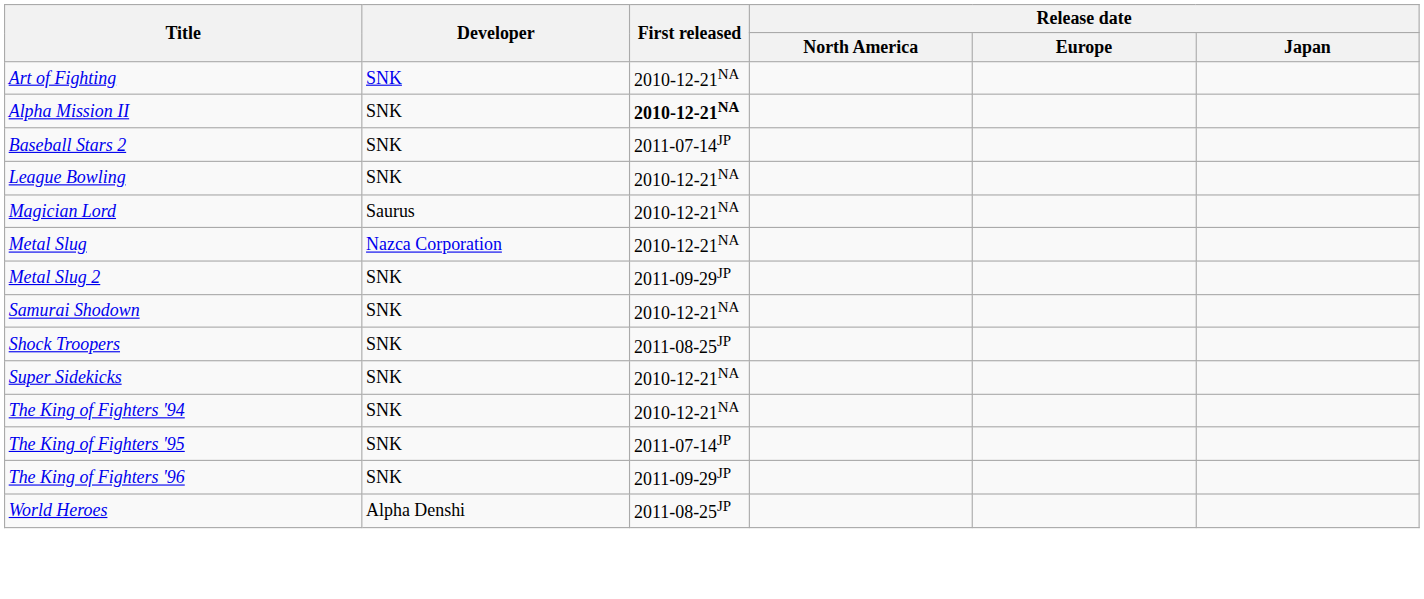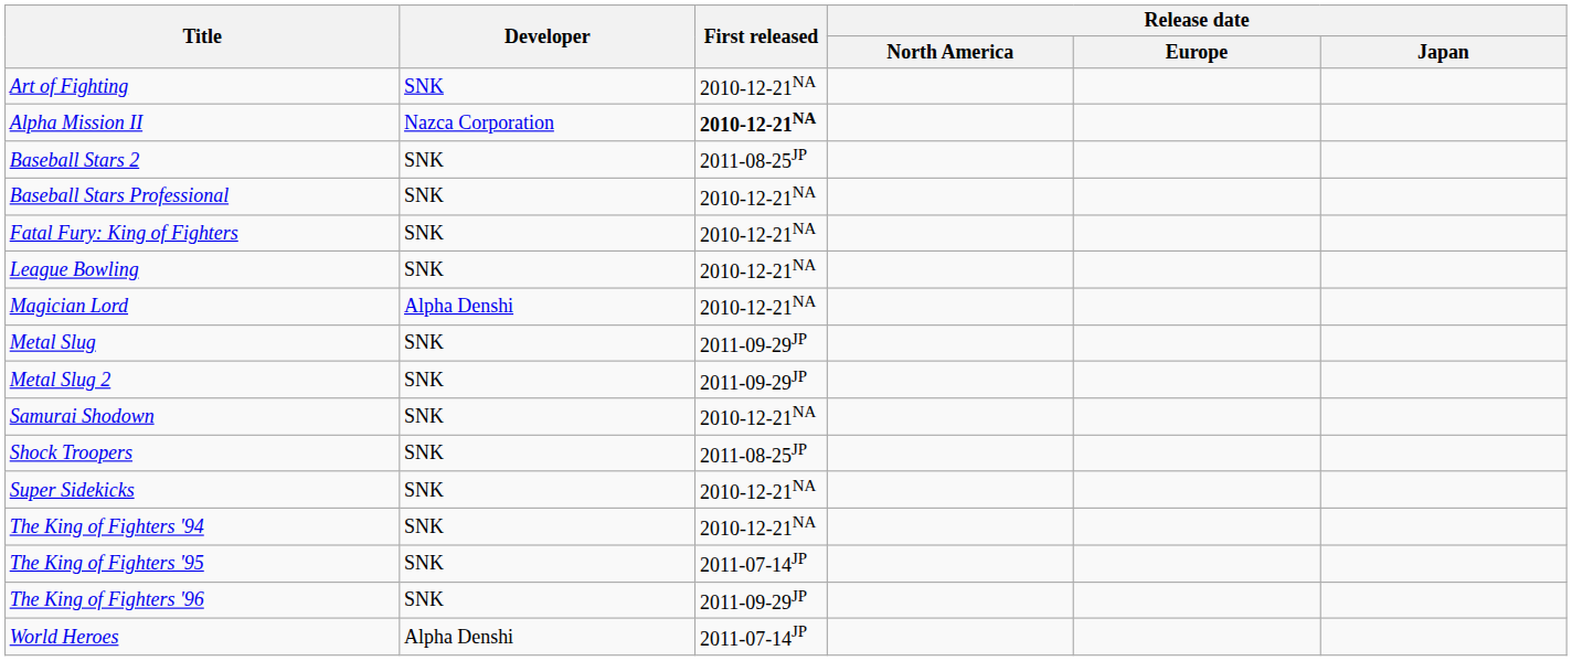Alpha Mission II | Developer: SNK -> Nazca Corporation
Baseball Stars 2 | First released: 2011-07-14JP -> 2011-08-25JP
+ row: Baseball Stars Professional | SNK | 2010-12-21NA
+ row: Fatal Fury: King of Fighters | SNK | 2010-12-21NA
Magician Lord | Developer: Saurus -> Alpha Denshi
Metal Slug | Developer: Nazca Corporation -> SNK
Metal Slug | First released: 2010-12-21NA -> 2011-09-29JP
World Heroes | First released: 2011-08-25JP -> 2011-07-14JP
